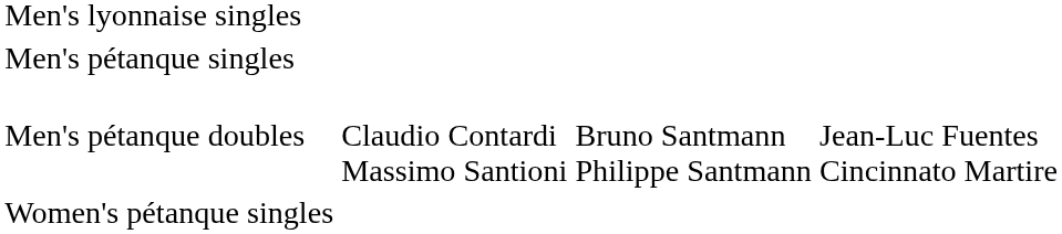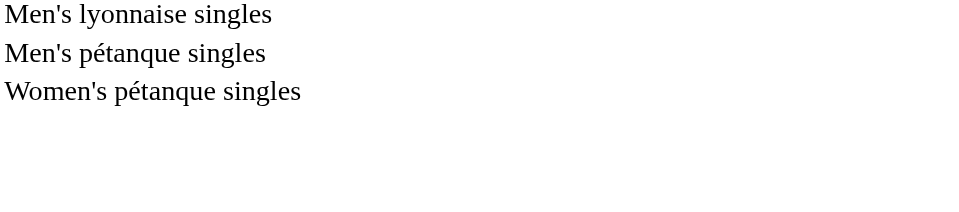- row: Men's pétanque doubles | Claudio Contardi Massimo Santioni | Bruno Santmann Philippe Santmann | Jean-Luc Fuentes Cincinnato Martire
